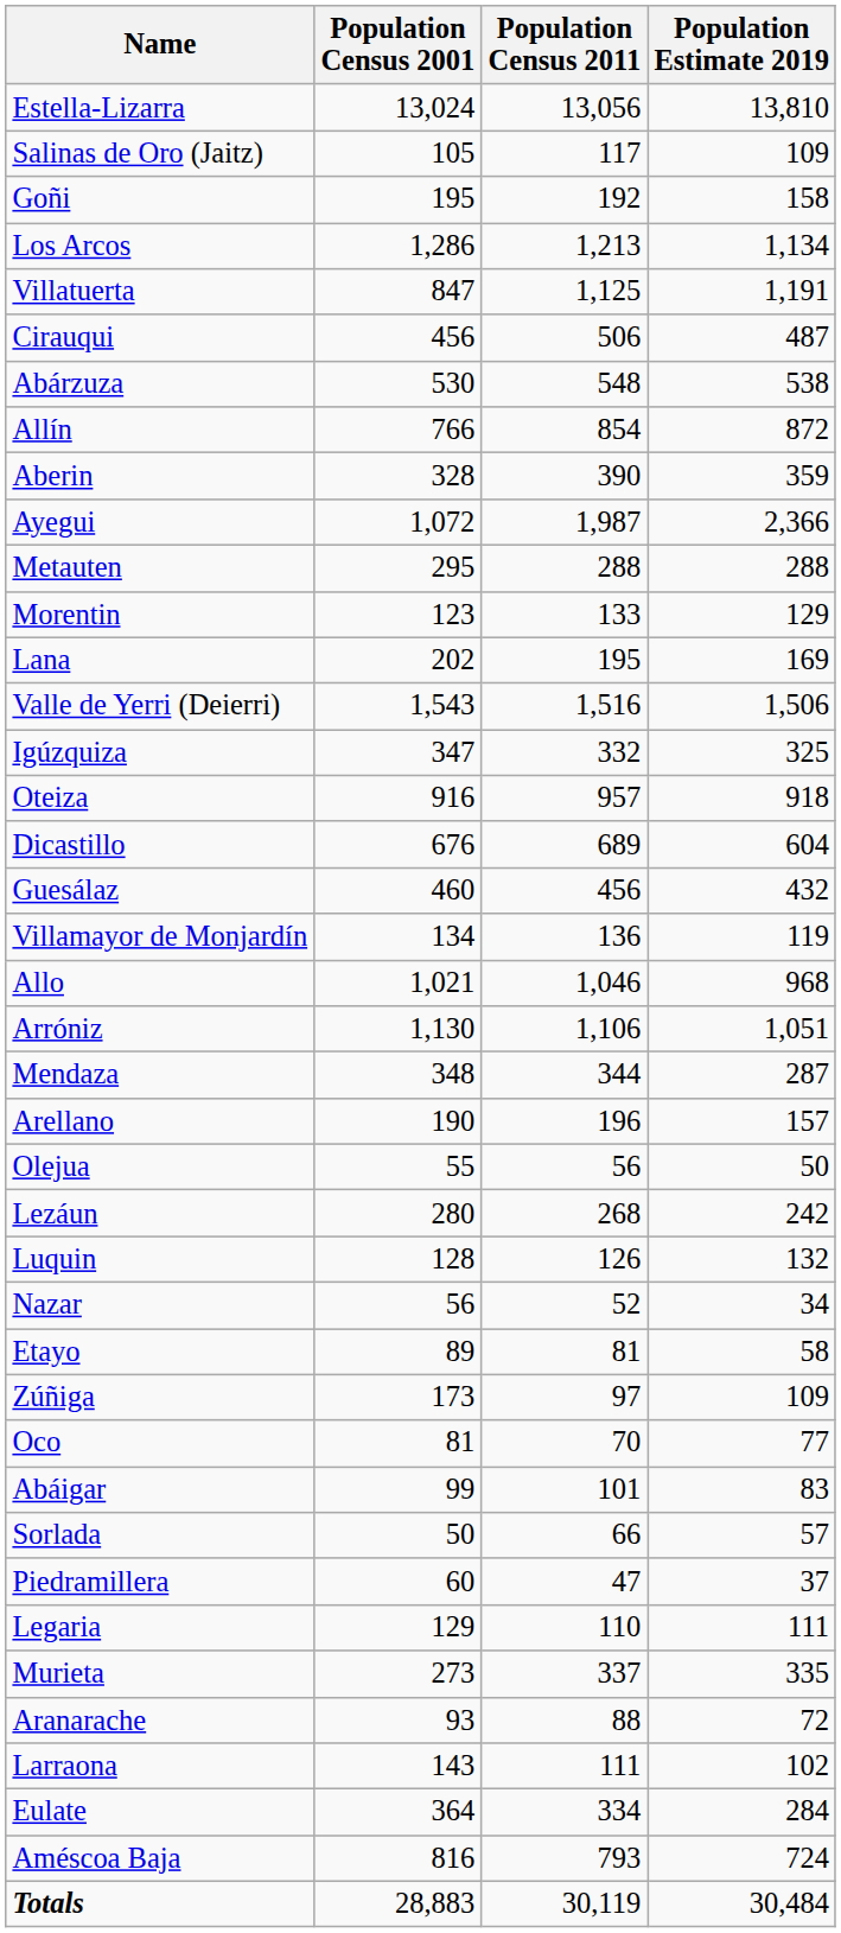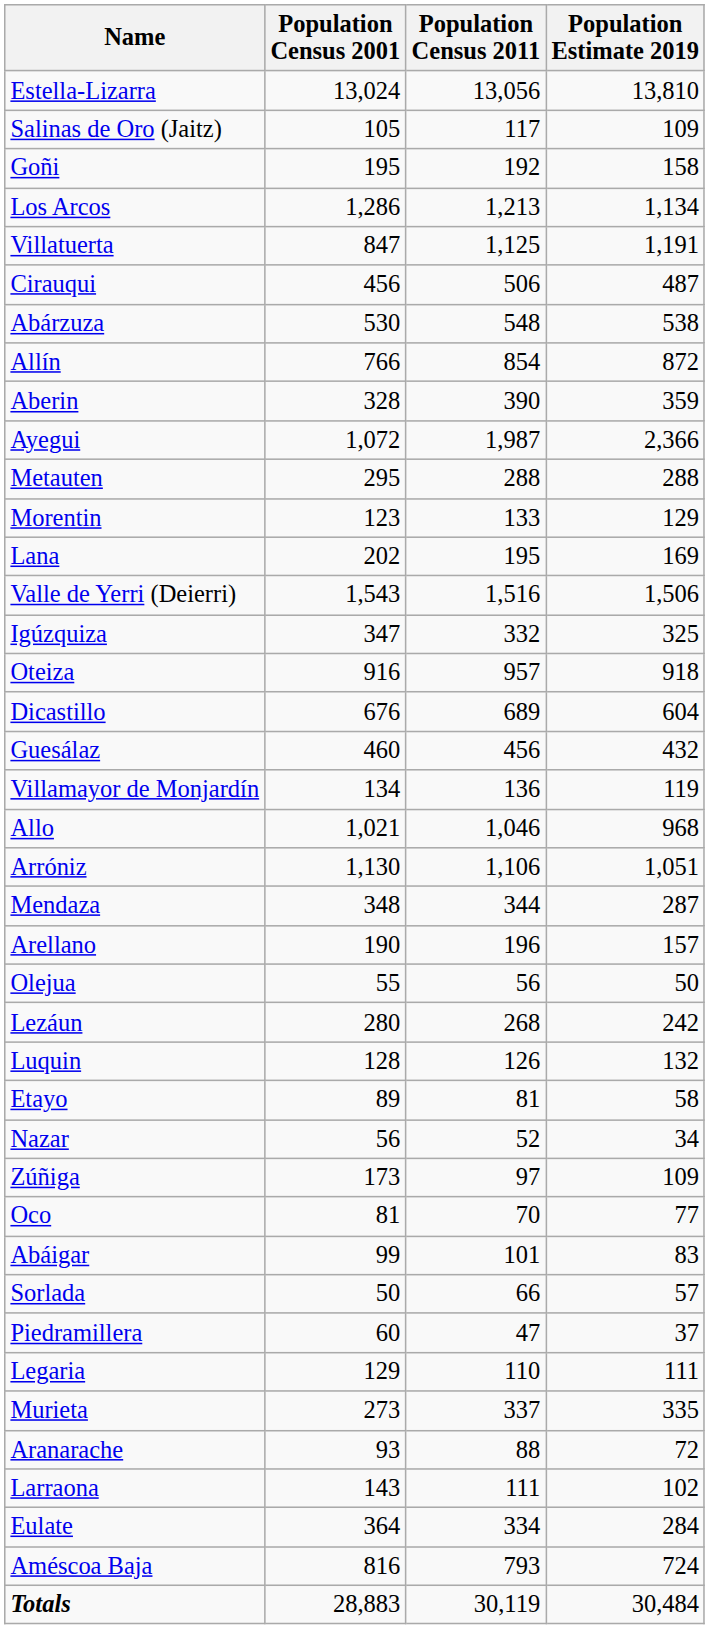rows swapped: Etayo <-> Nazar
